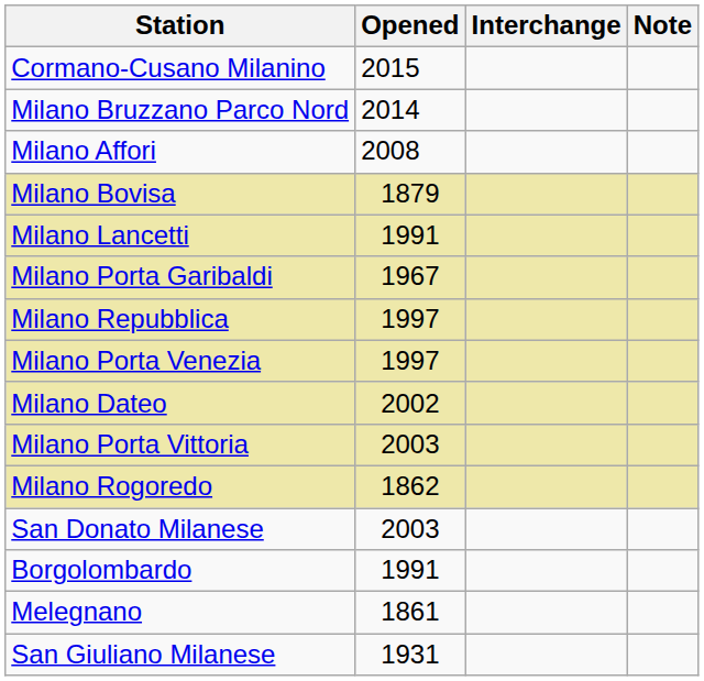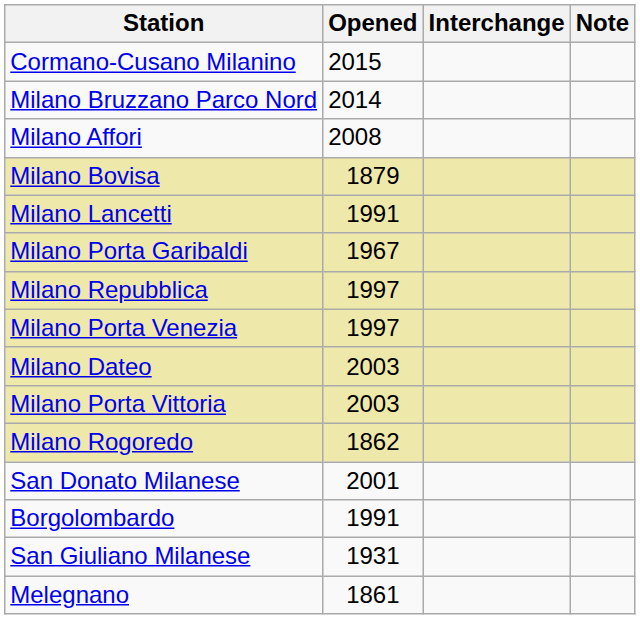Milano Dateo | Opened: 2002 -> 2003
San Donato Milanese | Opened: 2003 -> 2001
rows swapped: San Giuliano Milanese <-> Melegnano
